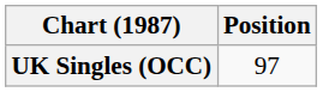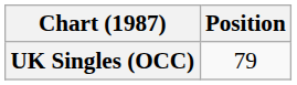UK Singles (OCC) | Position: 97 -> 79
